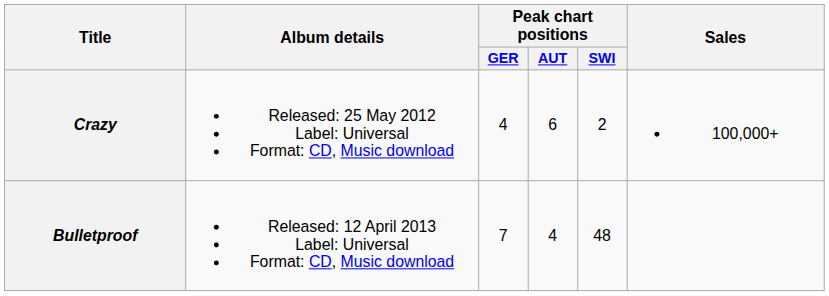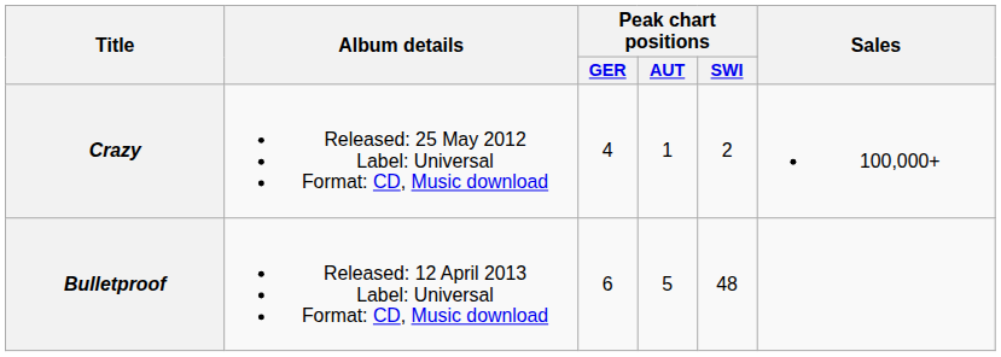Crazy | Peak chart positions / AUT: 6 -> 1
Bulletproof | Peak chart positions / GER: 7 -> 6
Bulletproof | Peak chart positions / AUT: 4 -> 5
